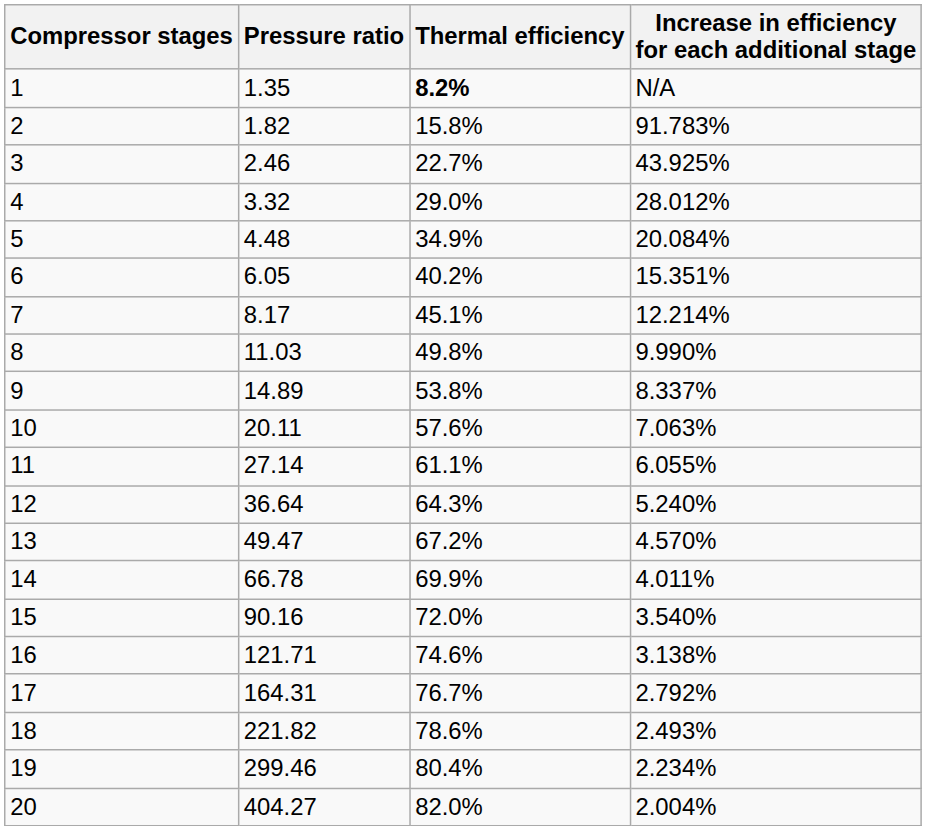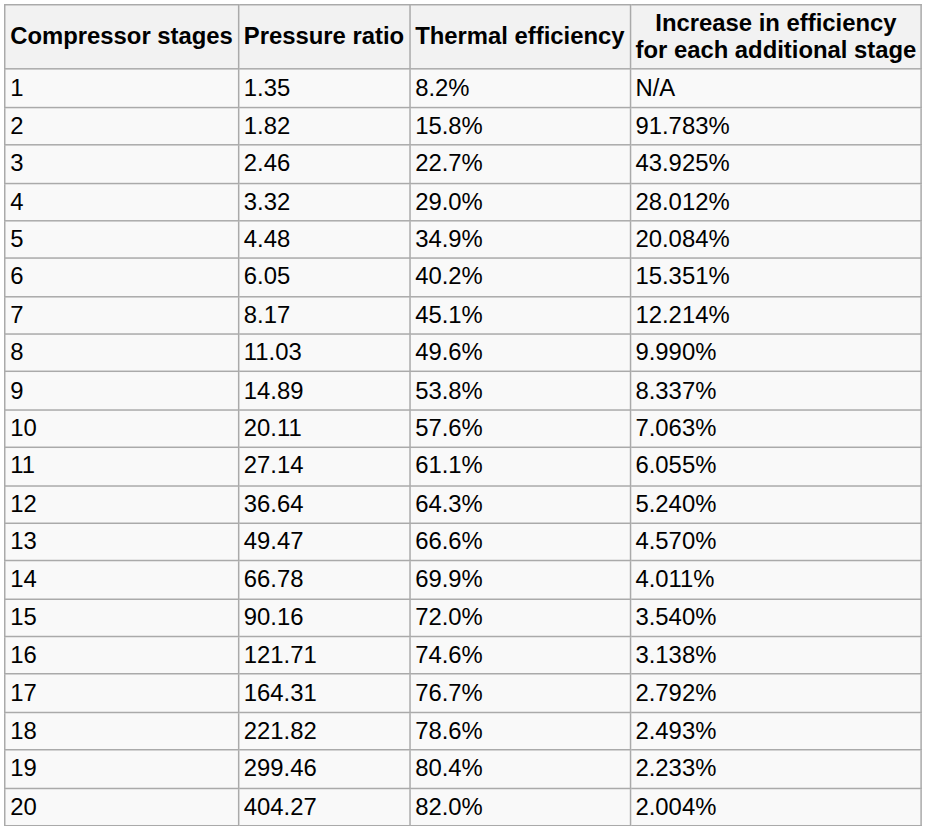1 | Thermal efficiency: bold -> normal
8 | Thermal efficiency: 49.8% -> 49.6%
13 | Thermal efficiency: 67.2% -> 66.6%
19 | Increase in efficiency for each additional stage: 2.234% -> 2.233%
